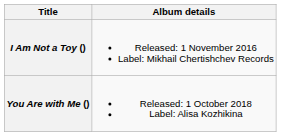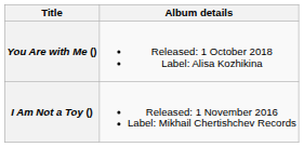rows swapped: I Am Not a Toy () <-> You Are with Me ()
